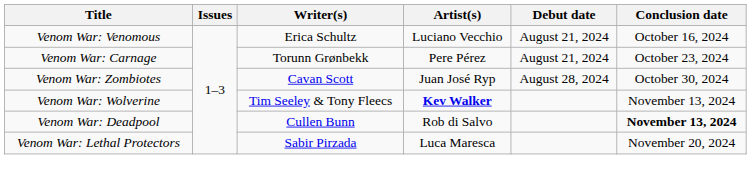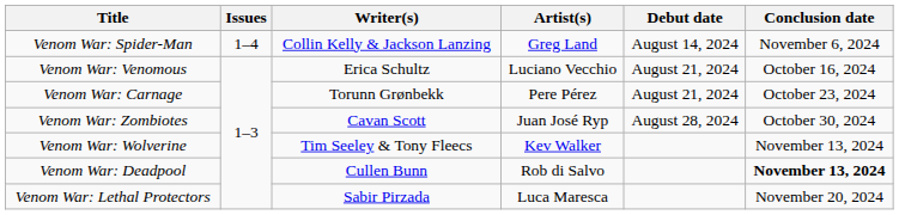+ row: Venom War: Spider-Man | 1–4 | Collin Kelly & Jackson Lanzing | Greg Land | August 14, 2024 | November 6, 2024
Venom War: Wolverine | Artist(s): bold -> normal
